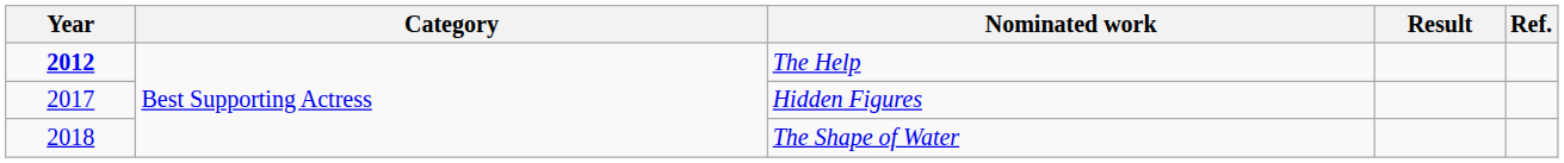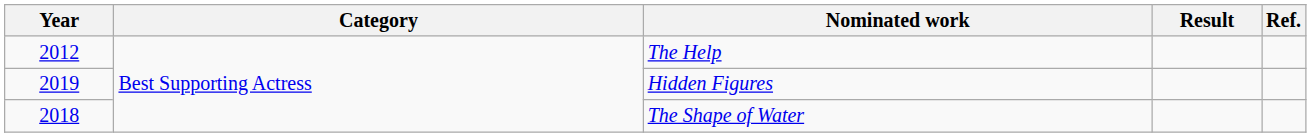The Help | Year: bold -> normal
Hidden Figures | Year: 2017 -> 2019
